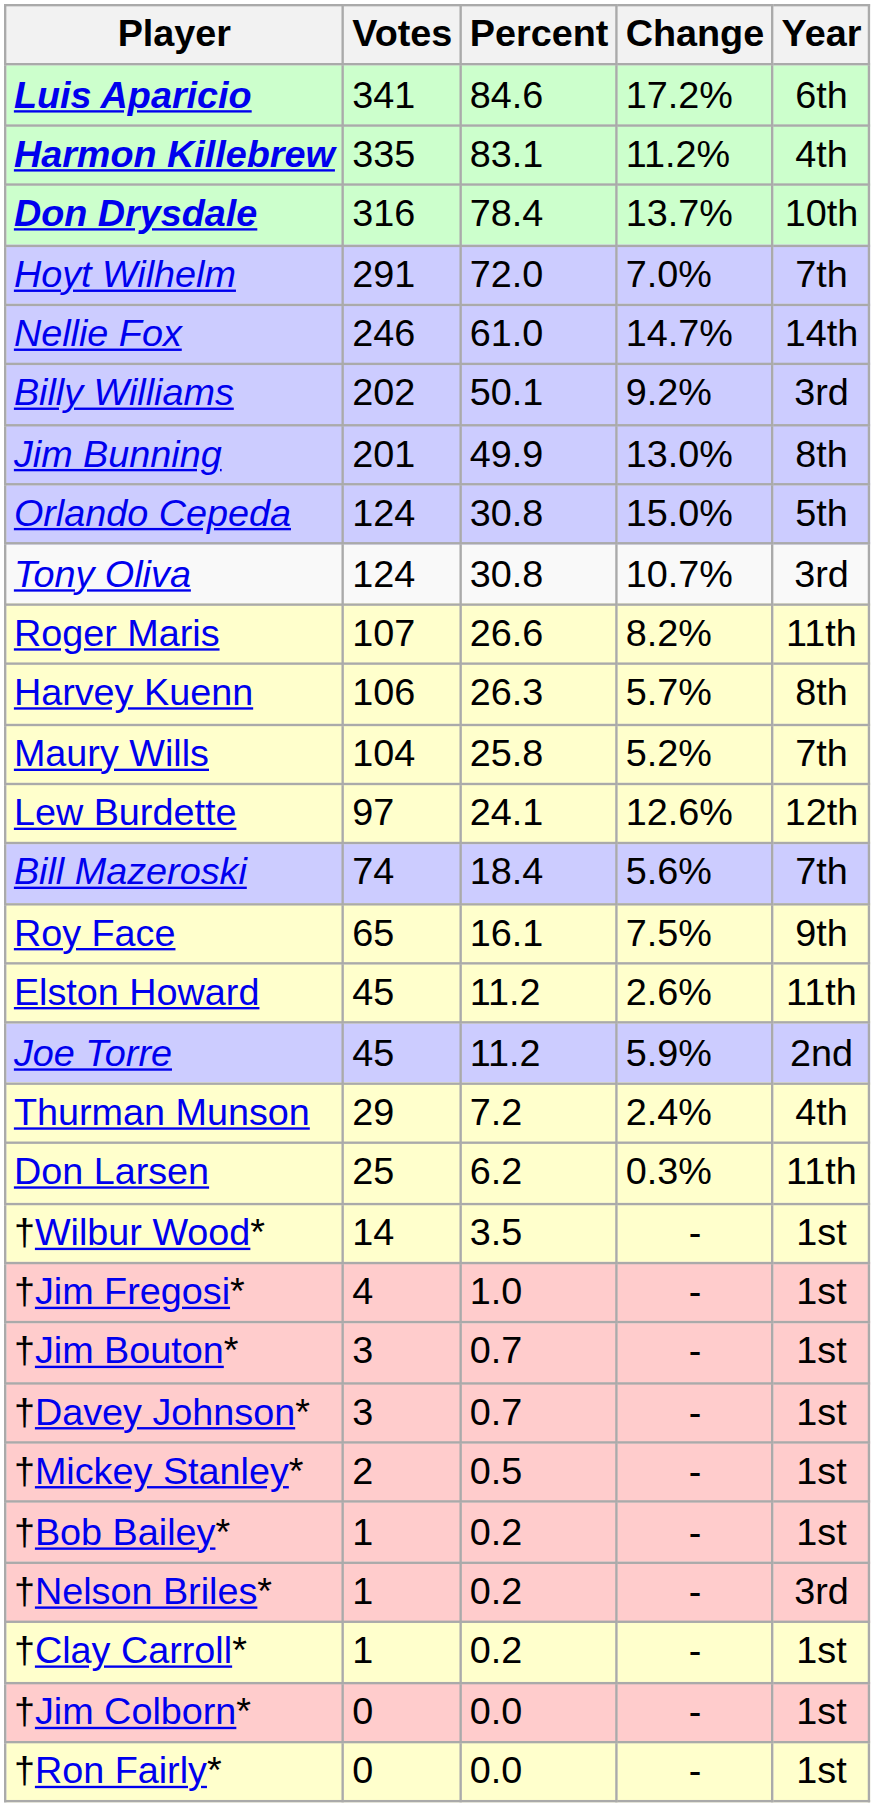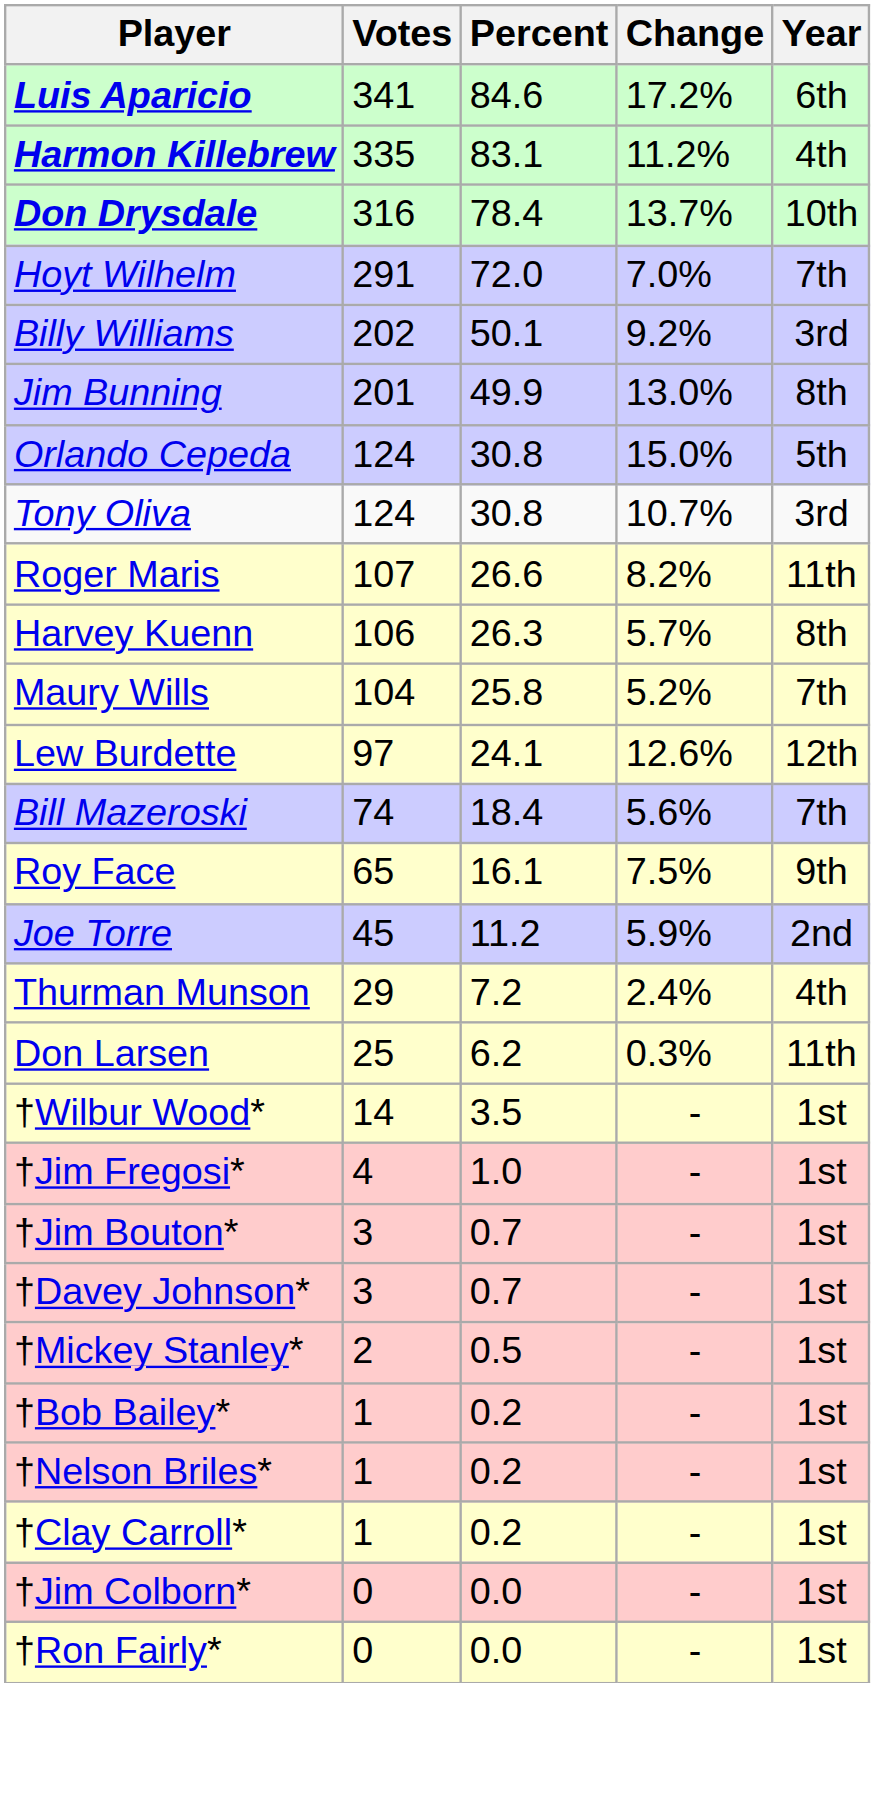- row: Nellie Fox | 246 | 61.0 | 14.7% | 14th
- row: Elston Howard | 45 | 11.2 | 2.6% | 11th
†Nelson Briles* | Year: 3rd -> 1st
